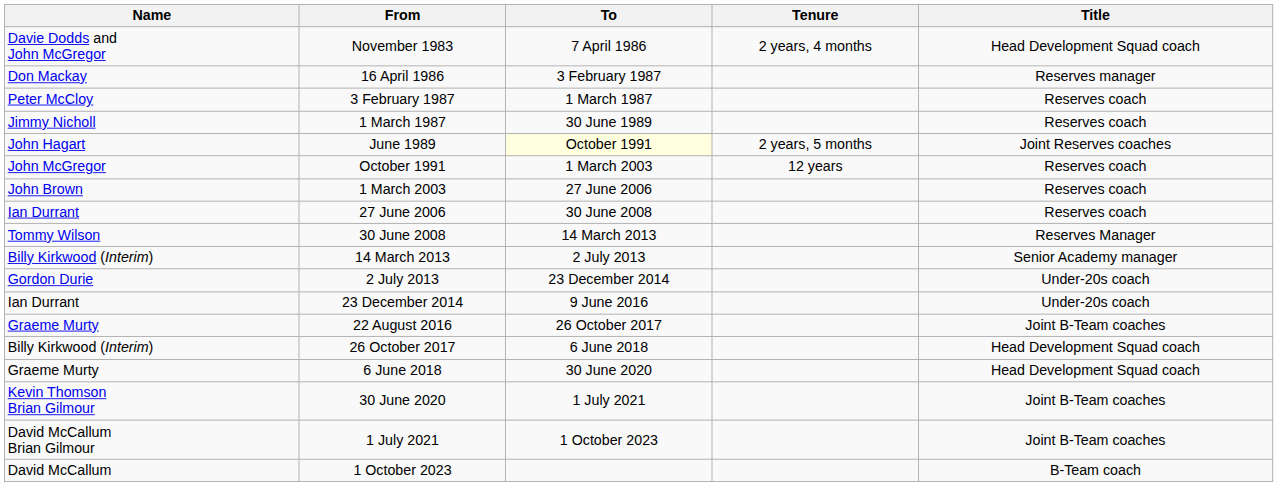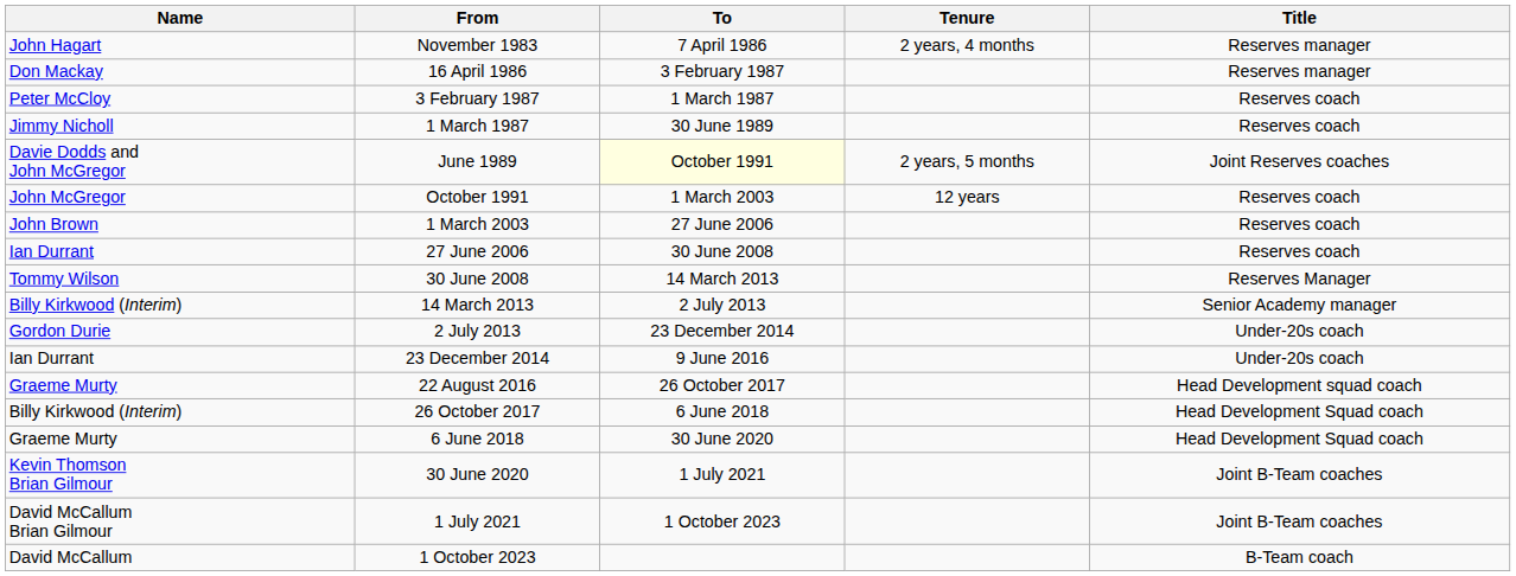November 1983 | Name: Davie Dodds and John McGregor -> John Hagart
November 1983 | Title: Head Development Squad coach -> Reserves manager
June 1989 | Name: John Hagart -> Davie Dodds and John McGregor
22 August 2016 | Title: Joint B-Team coaches -> Head Development squad coach
